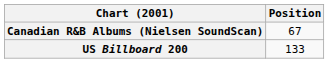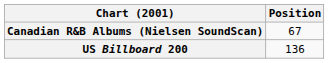US Billboard 200 | Position: 133 -> 136
